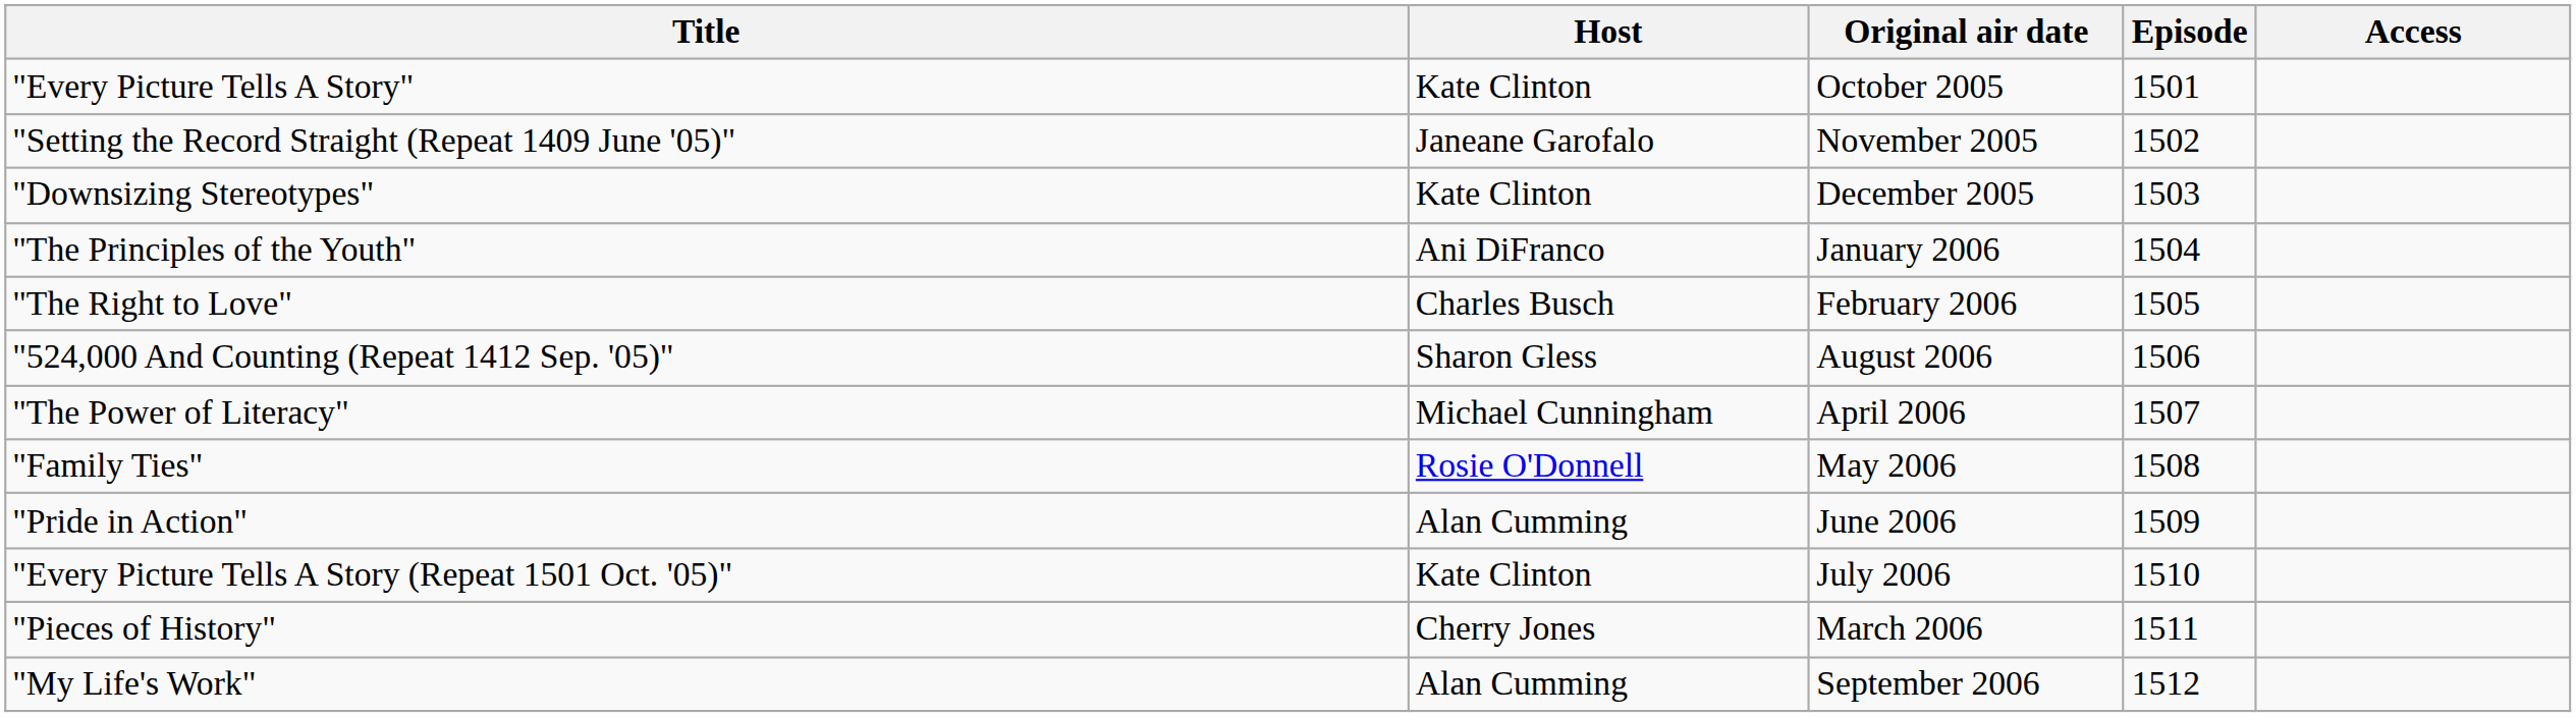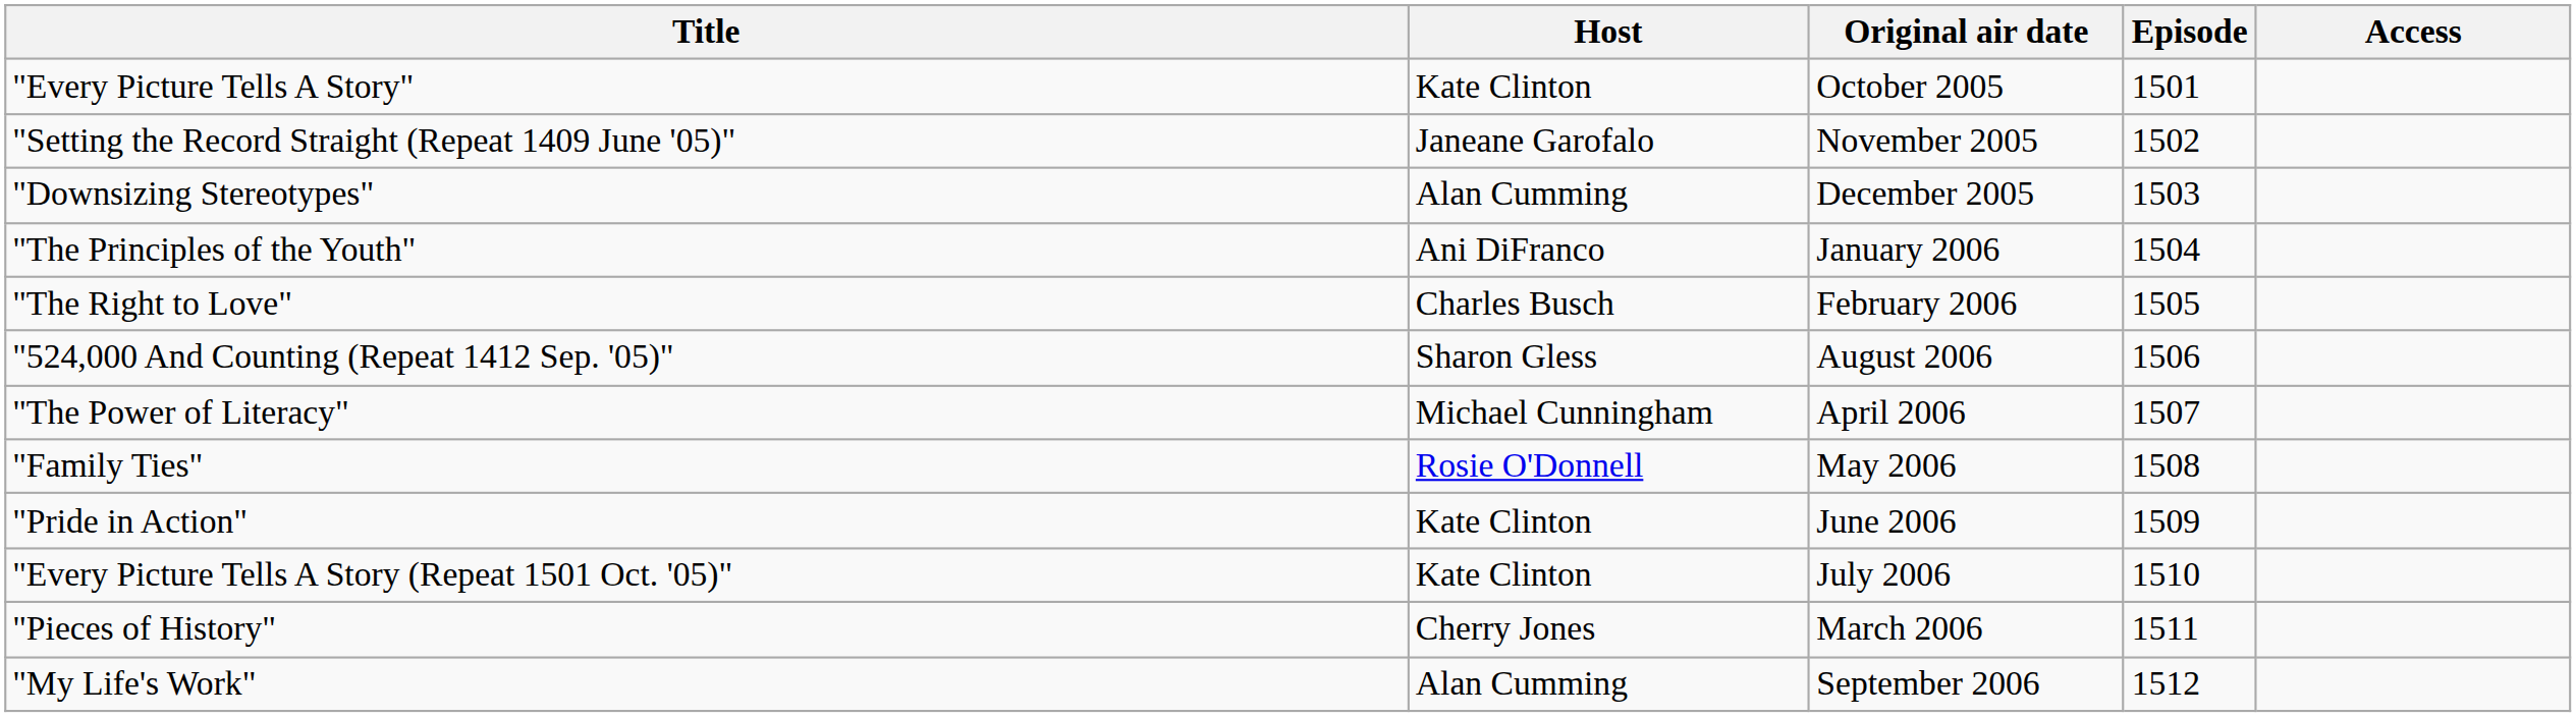"Downsizing Stereotypes" | Host: Kate Clinton -> Alan Cumming
"Pride in Action" | Host: Alan Cumming -> Kate Clinton
